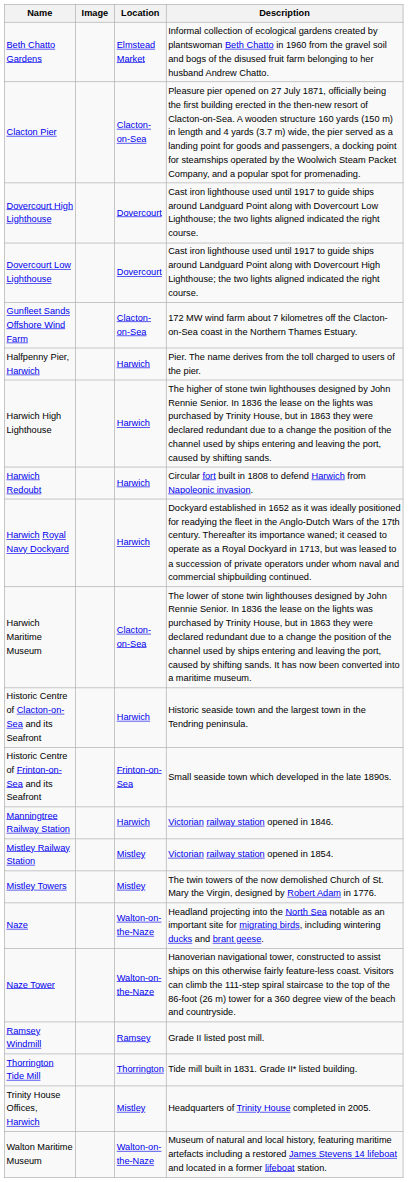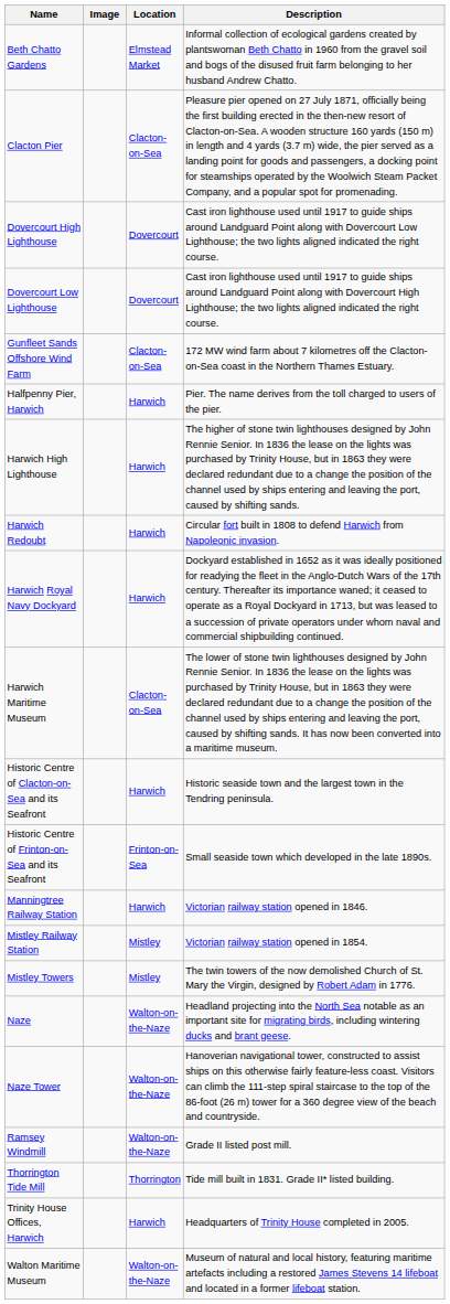Ramsey Windmill | Location: Ramsey -> Walton-on-the-Naze
Trinity House Offices, Harwich | Location: Mistley -> Harwich
